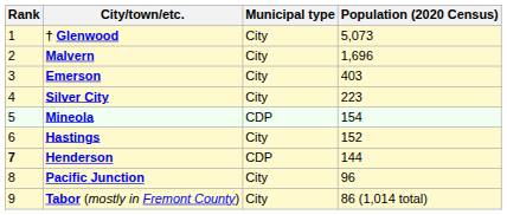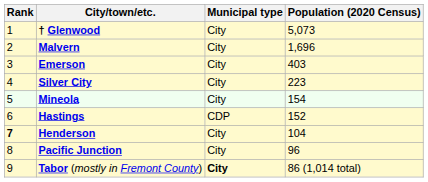Mineola | Municipal type: CDP -> City
Hastings | Municipal type: City -> CDP
Henderson | Municipal type: CDP -> City
Henderson | Population (2020 Census): 144 -> 104
Tabor (mostly in Fremont County) | Municipal type: normal -> bold
